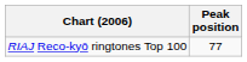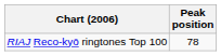RIAJ Reco-kyō ringtones Top 100 | Peak position: 77 -> 78
